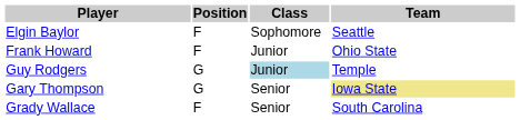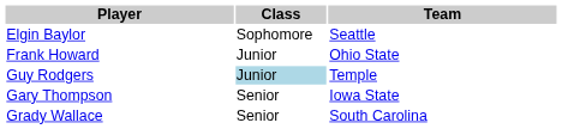- column: Position | F | F | G | G | F
Gary Thompson | Team: khaki background -> no background
